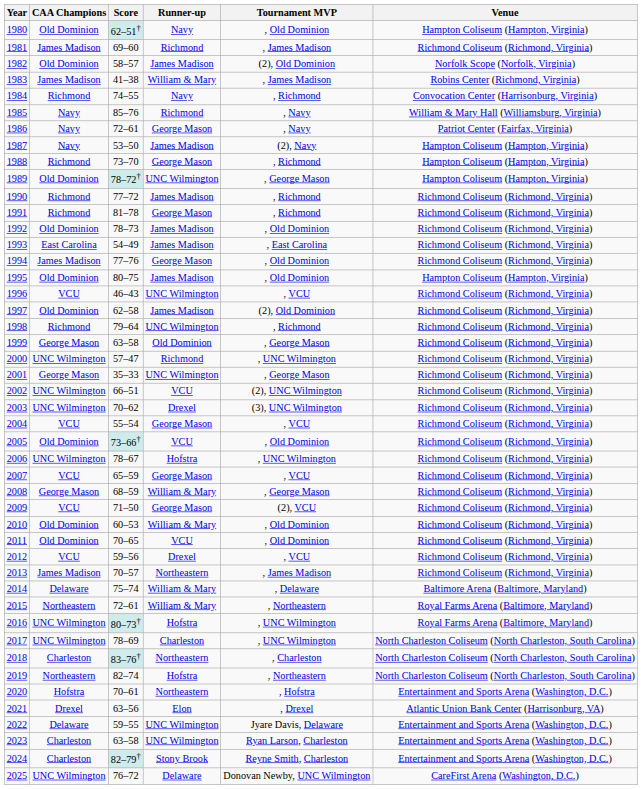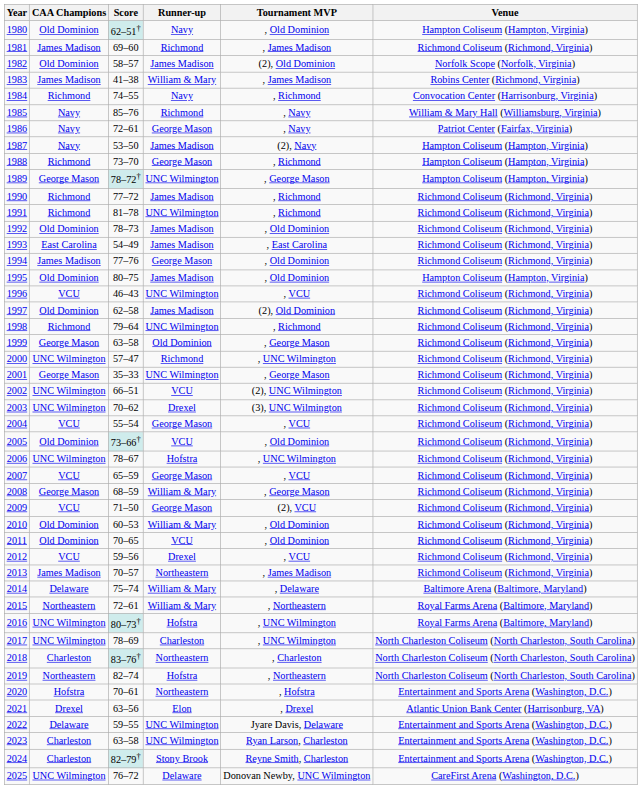1989 | CAA Champions: Old Dominion -> George Mason
1991 | Runner-up: George Mason -> UNC Wilmington
